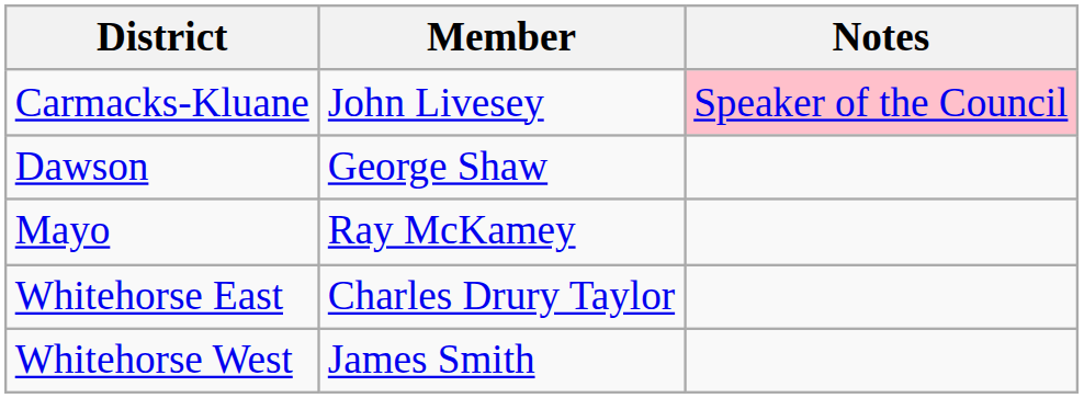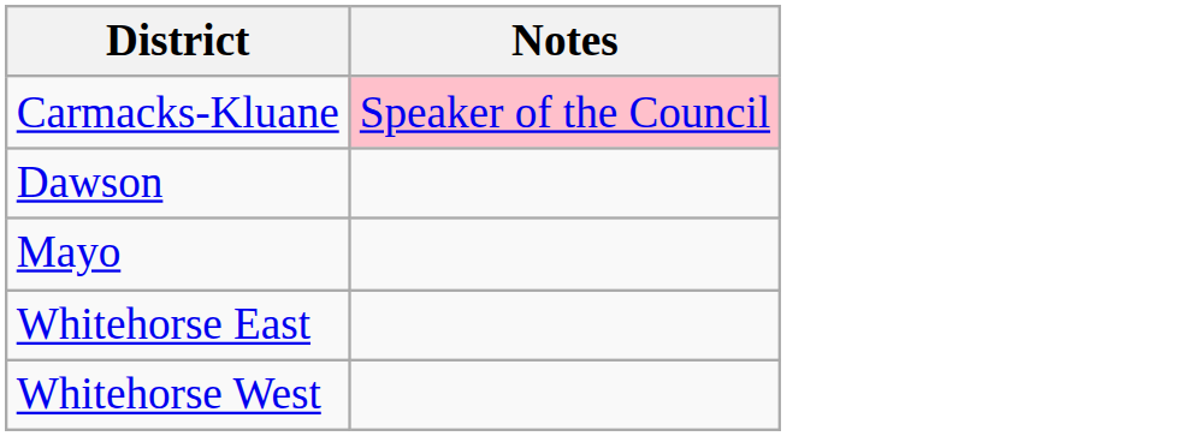- column: Member | John Livesey | George Shaw | Ray McKamey | Charles Drury Taylor | James Smith
